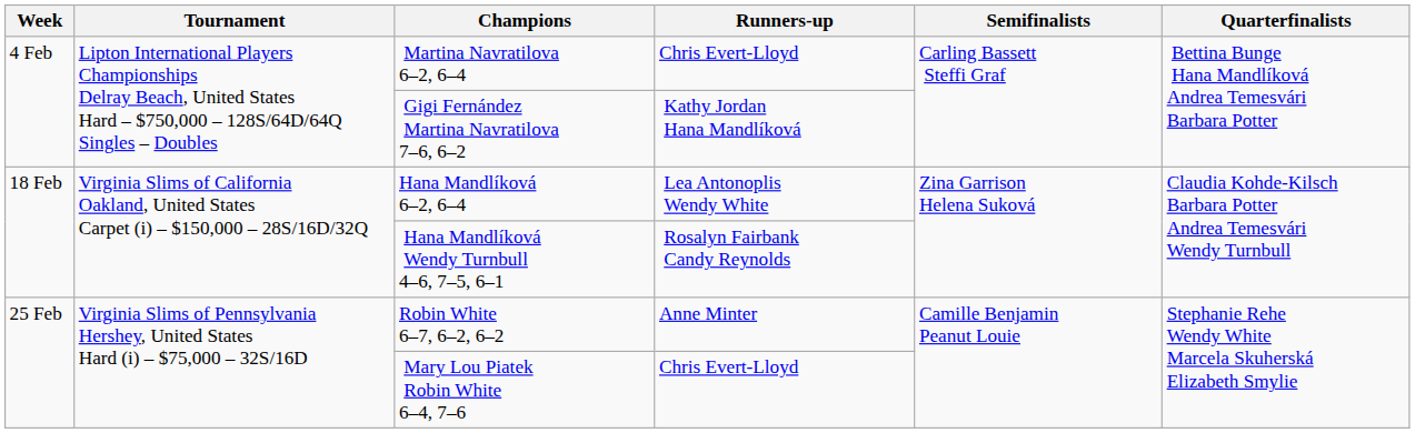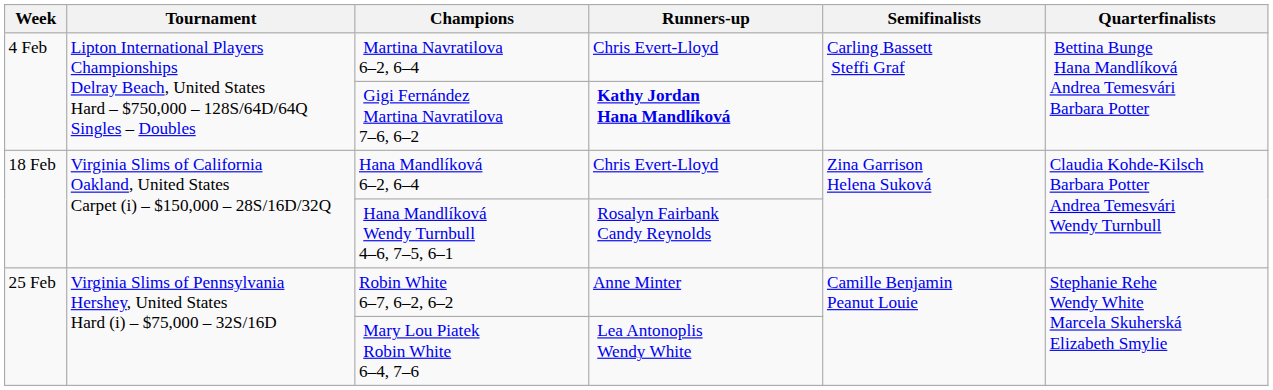Gigi Fernández Martina Navratilova 7–6, 6–2 | Runners-up: normal -> bold
Hana Mandlíková 6–2, 6–4 | Runners-up: Lea Antonoplis Wendy White -> Chris Evert-Lloyd
Mary Lou Piatek Robin White 6–4, 7–6 | Runners-up: Chris Evert-Lloyd -> Lea Antonoplis Wendy White
